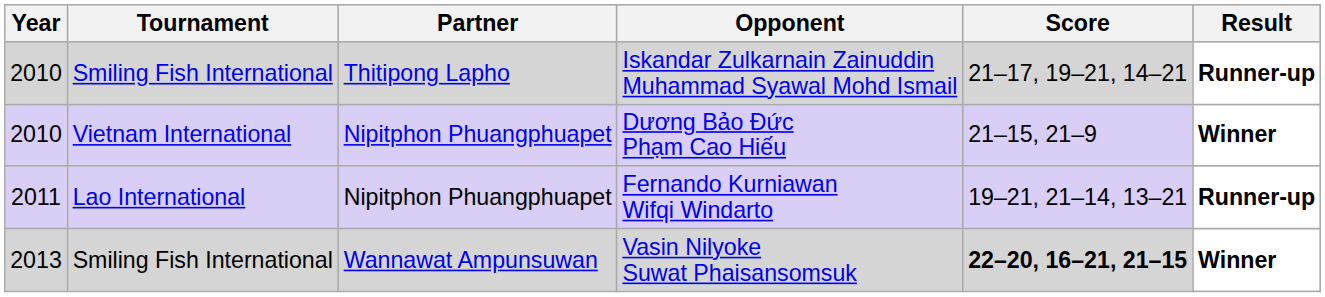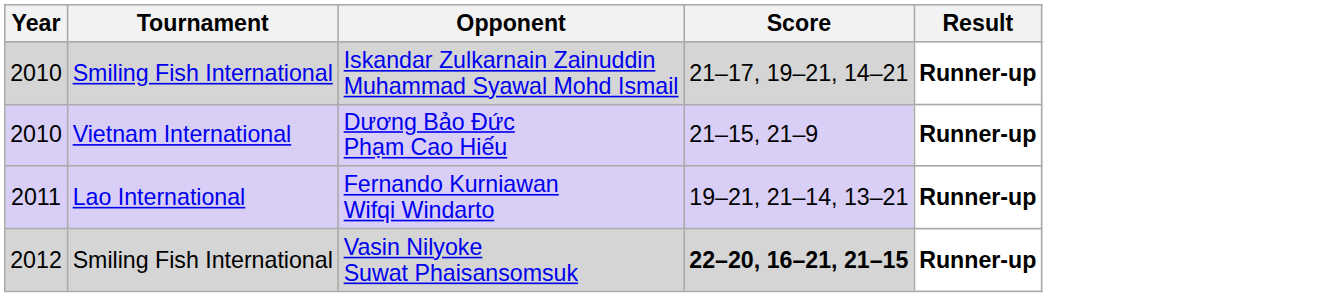- column: Partner | Thitipong Lapho | Nipitphon Phuangphuapet | Nipitphon Phuangphuapet | Wannawat Ampunsuwan
Dương Bảo Đức Phạm Cao Hiếu | Result: Winner -> Runner-up
Vasin Nilyoke Suwat Phaisansomsuk | Year: 2013 -> 2012
Vasin Nilyoke Suwat Phaisansomsuk | Result: Winner -> Runner-up
